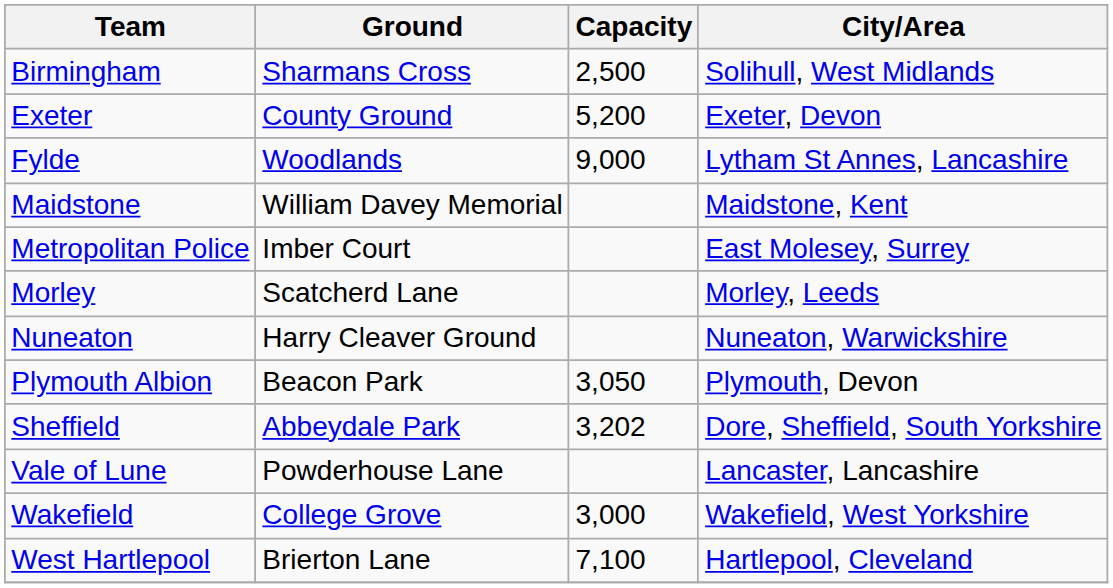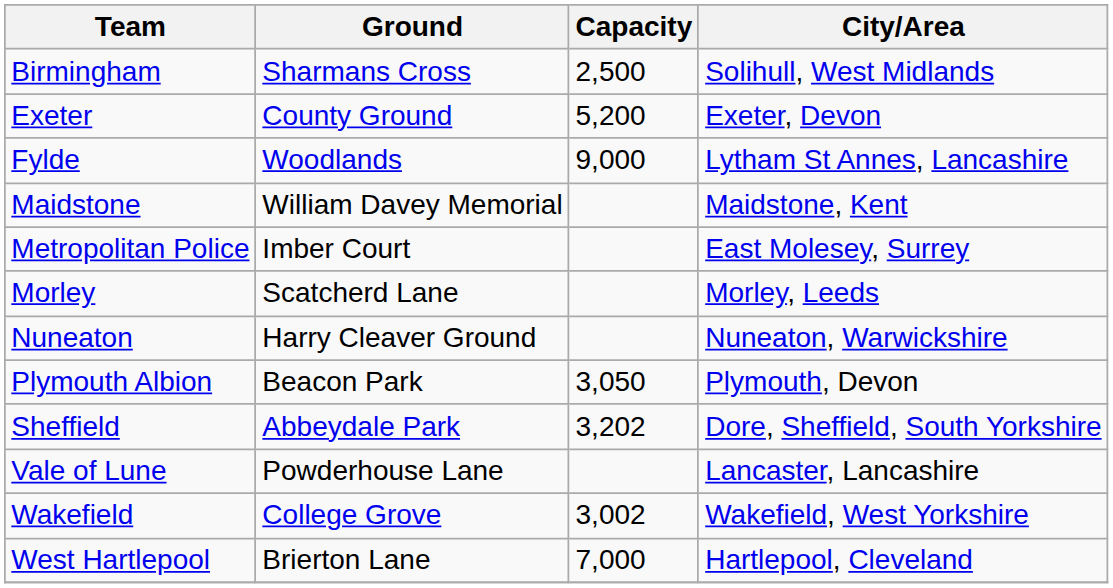Wakefield | Capacity: 3,000 -> 3,002
West Hartlepool | Capacity: 7,100 -> 7,000
